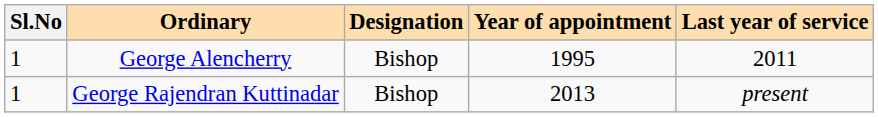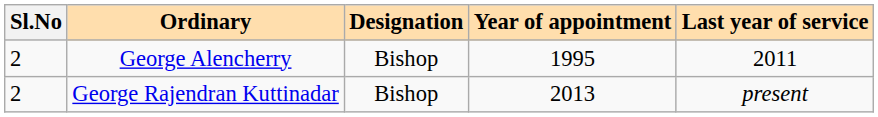George Alencherry | Sl.No: 1 -> 2
George Rajendran Kuttinadar | Sl.No: 1 -> 2
